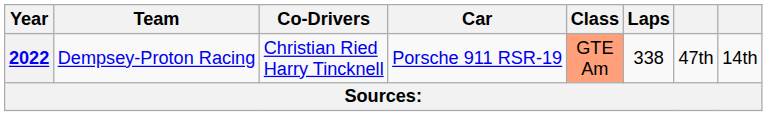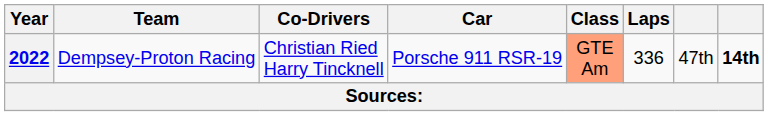2022 | Laps: 338 -> 336
2022 | column 8: normal -> bold
